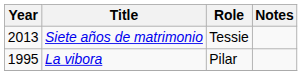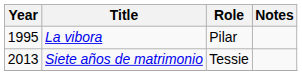rows swapped: La vibora <-> Siete años de matrimonio
